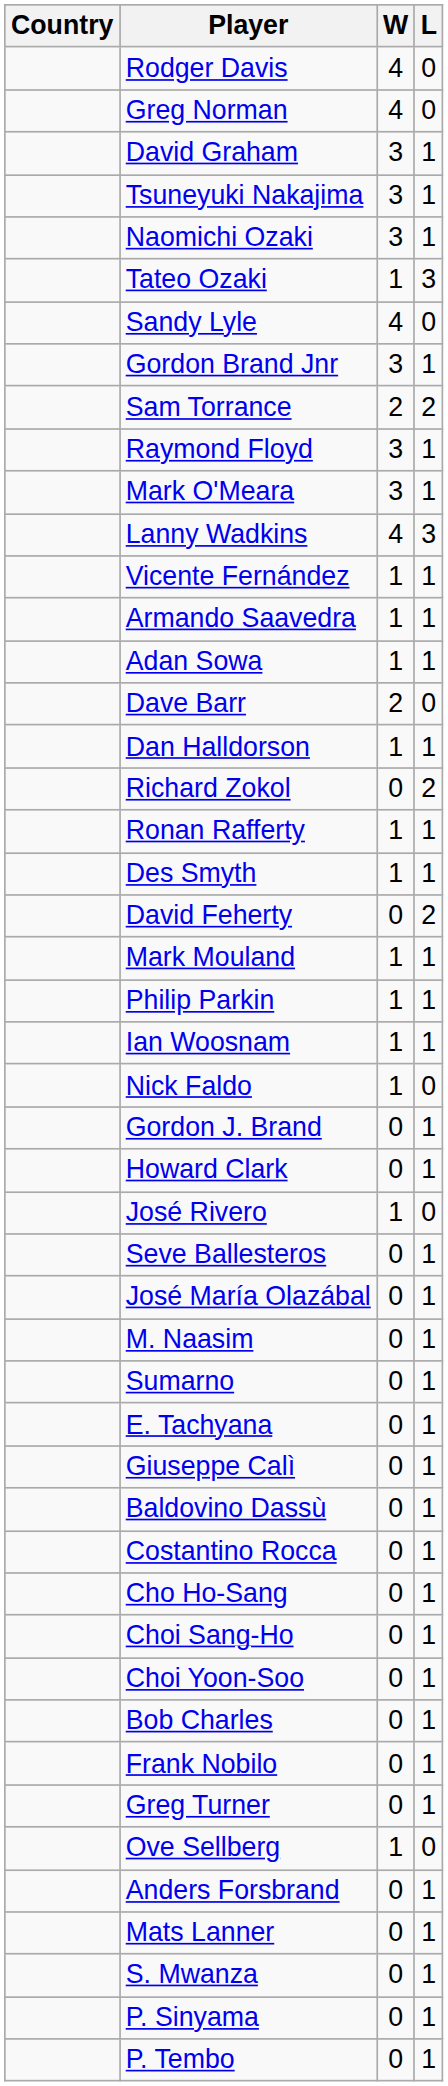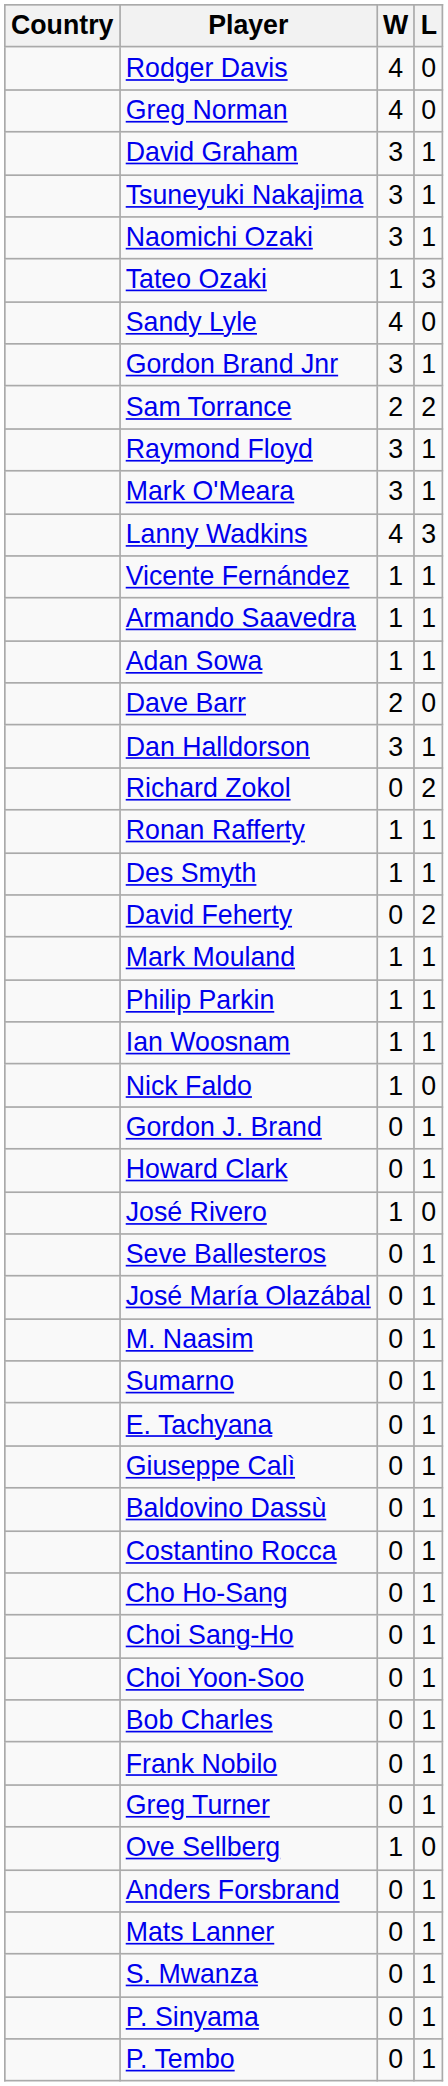Dan Halldorson | W: 1 -> 3
